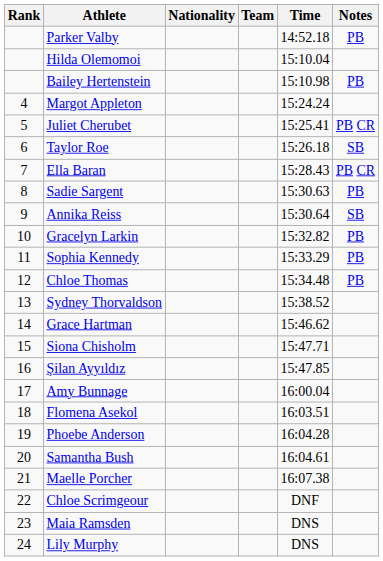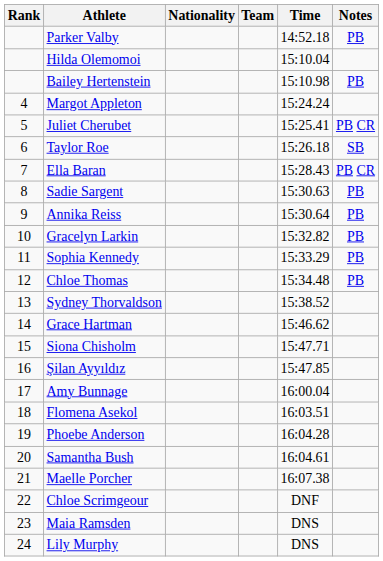Annika Reiss | Notes: SB -> PB
